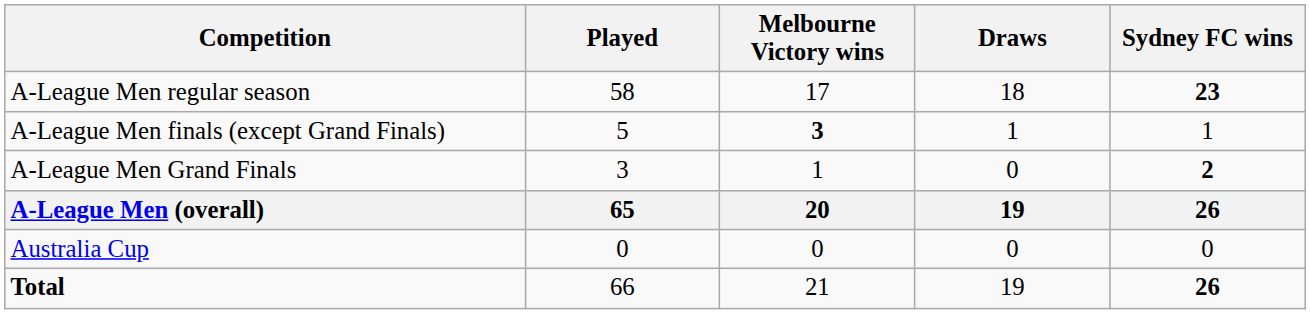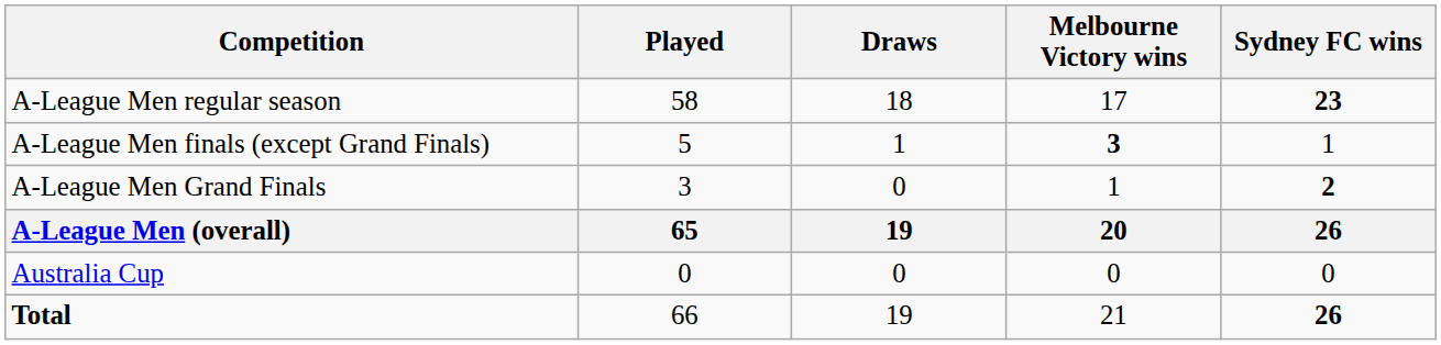columns swapped: Melbourne Victory wins <-> Draws
